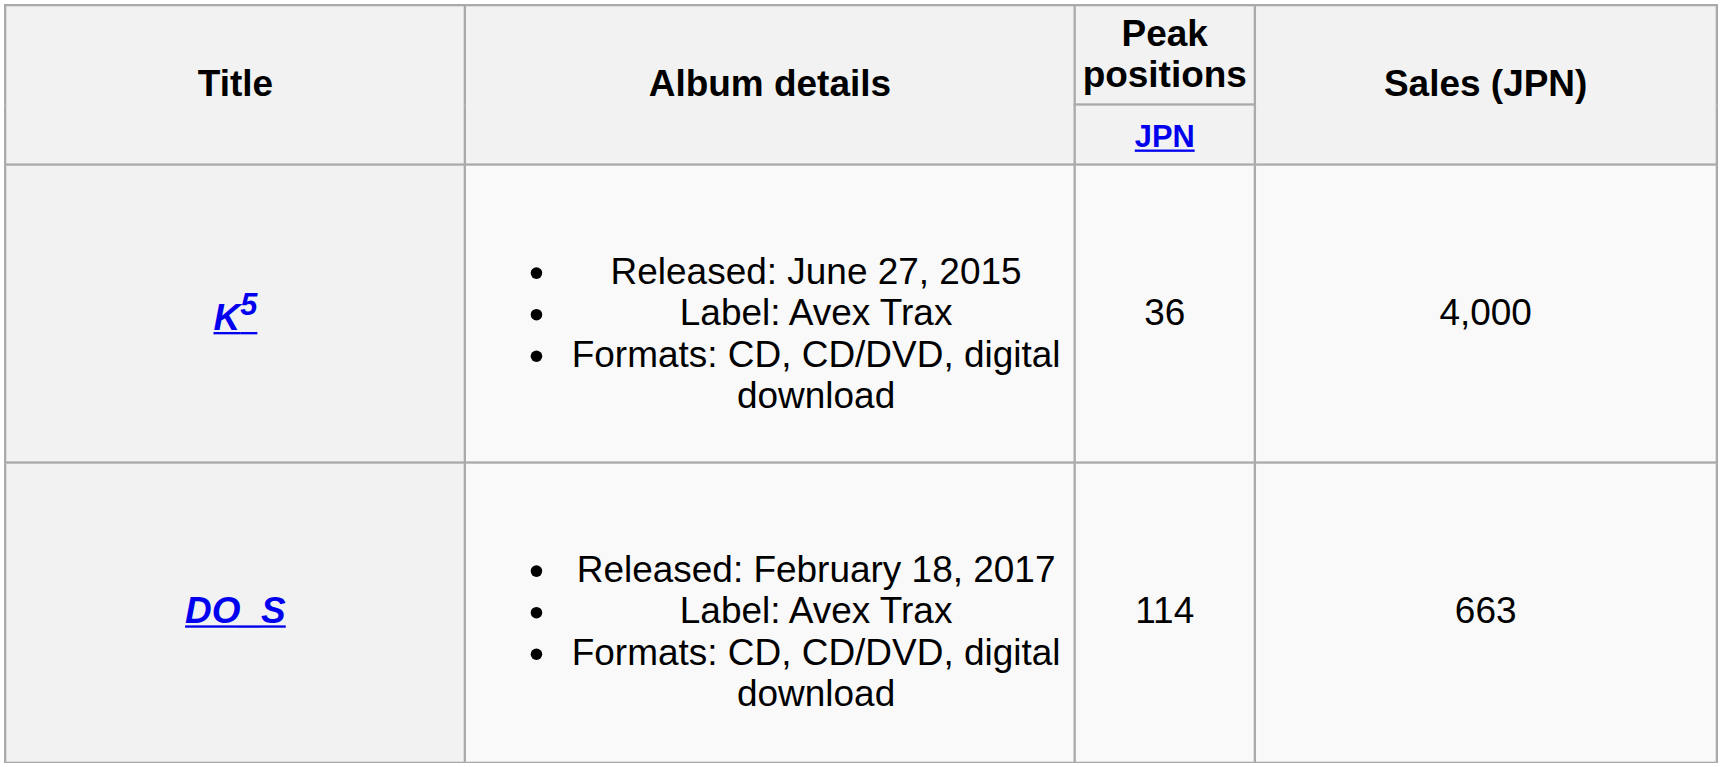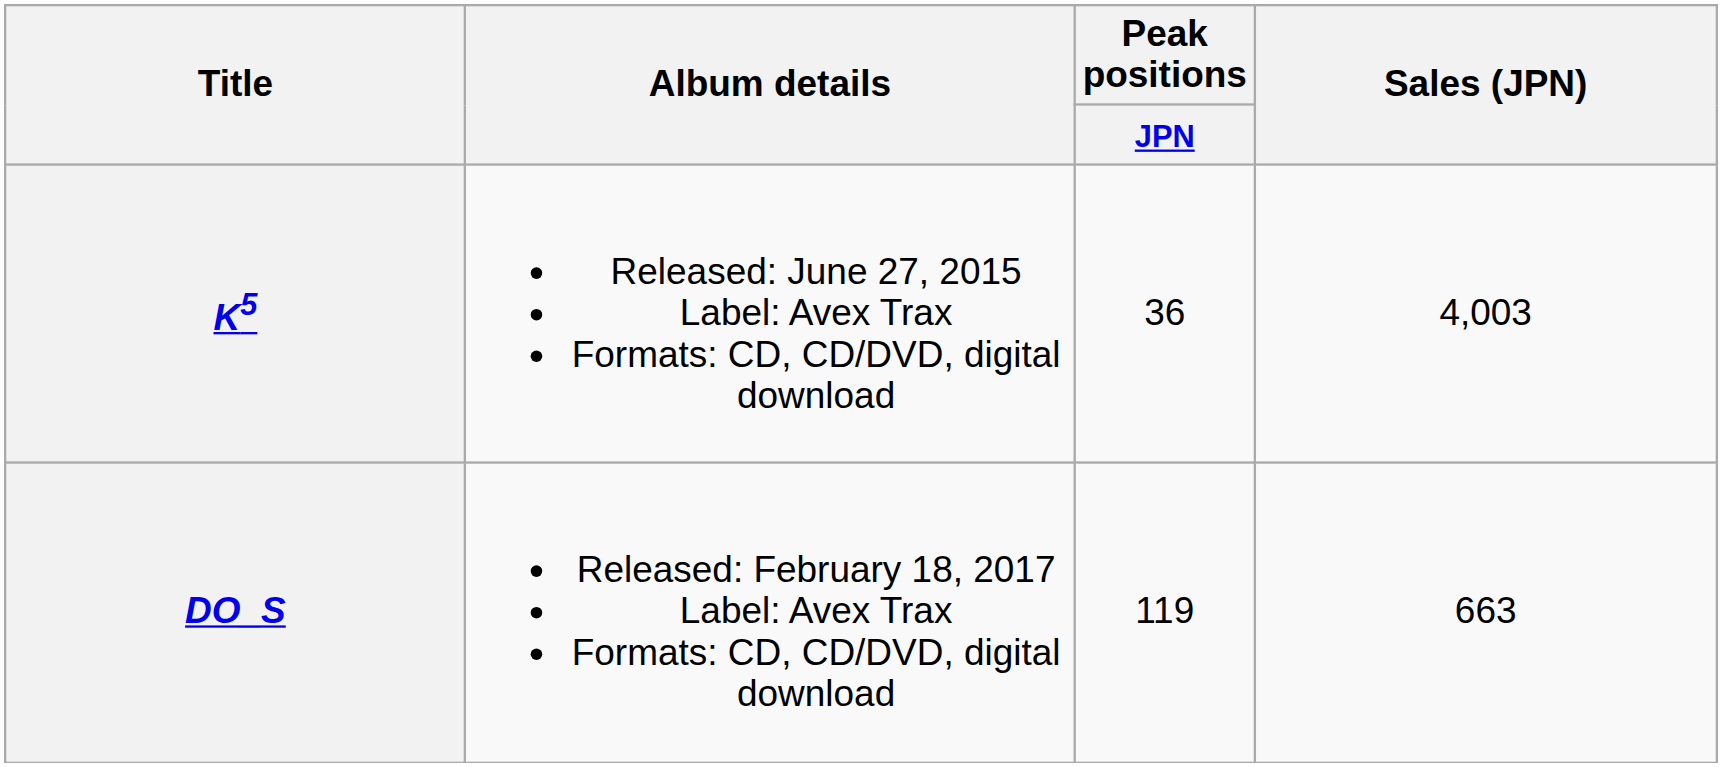K5 | Sales (JPN): 4,000 -> 4,003
DO_S | Peak positions / JPN: 114 -> 119
